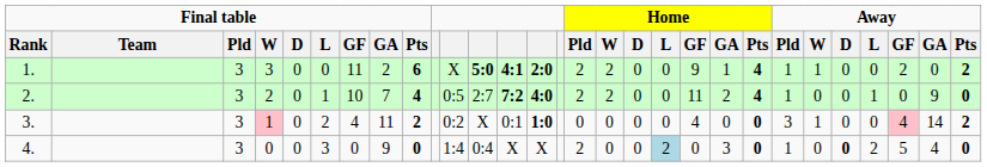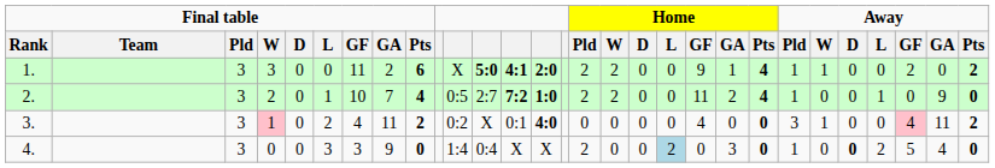2. | column 14: 4:0 -> 1:0
3. | column 14: 1:0 -> 4:0
3. | Away / GA: 14 -> 11
4. | Final table / GF: 0 -> 3
